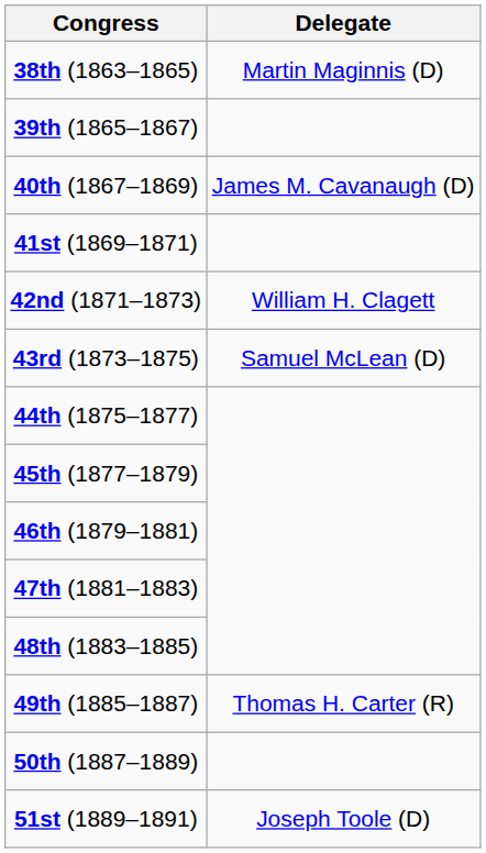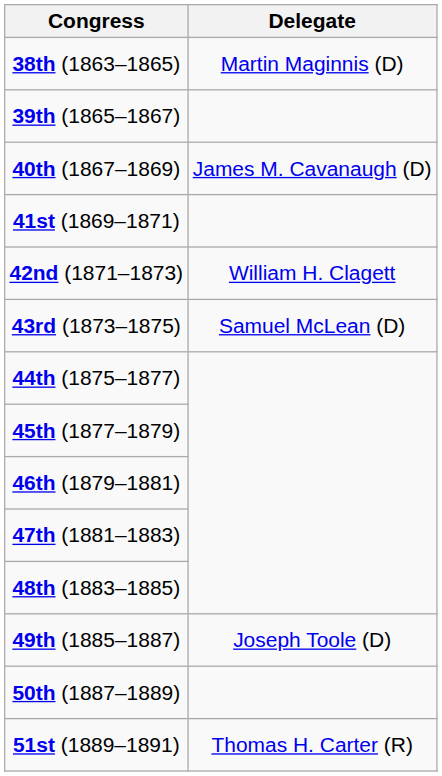49th (1885–1887) | Delegate: Thomas H. Carter (R) -> Joseph Toole (D)
51st (1889–1891) | Delegate: Joseph Toole (D) -> Thomas H. Carter (R)
